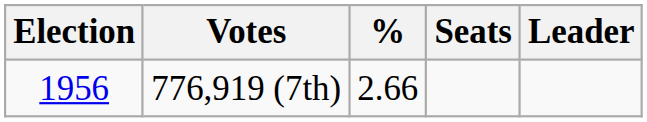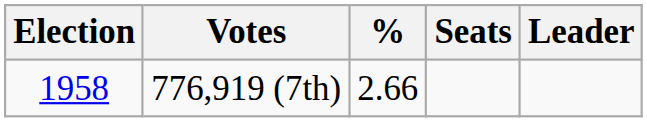776,919 (7th) | Election: 1956 -> 1958
